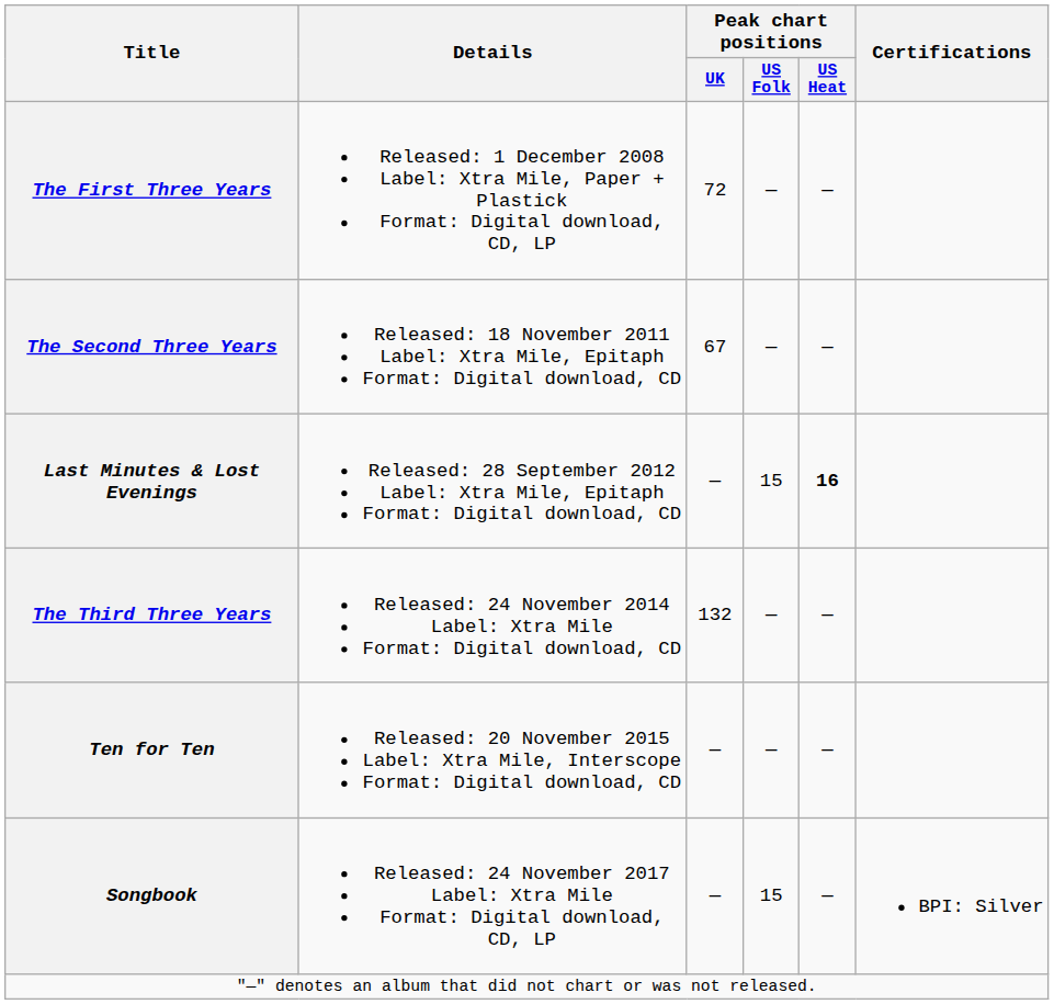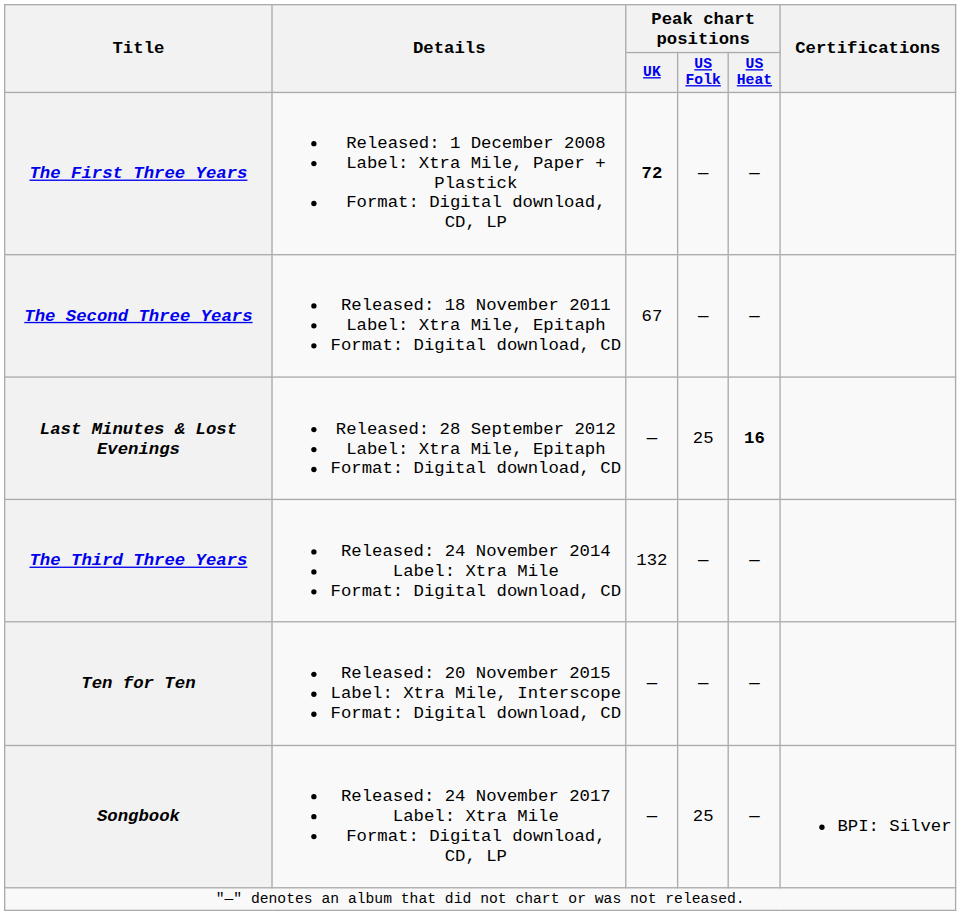The First Three Years | Peak chart positions / UK: normal -> bold
Last Minutes & Lost Evenings | Peak chart positions / US Folk: 15 -> 25
Songbook | Peak chart positions / US Folk: 15 -> 25
